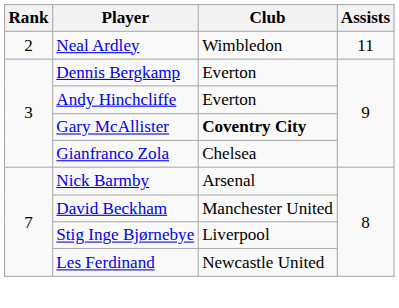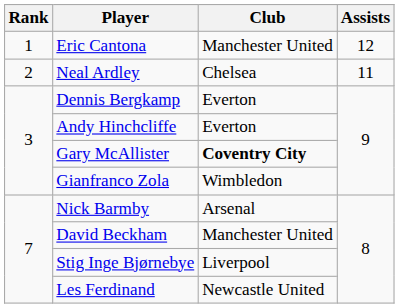+ row: 1 | Eric Cantona | Manchester United | 12
Neal Ardley | Club: Wimbledon -> Chelsea
Gianfranco Zola | Club: Chelsea -> Wimbledon
